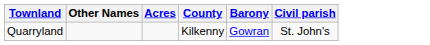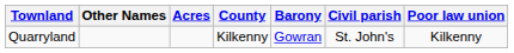+ column: Poor law union | Kilkenny
